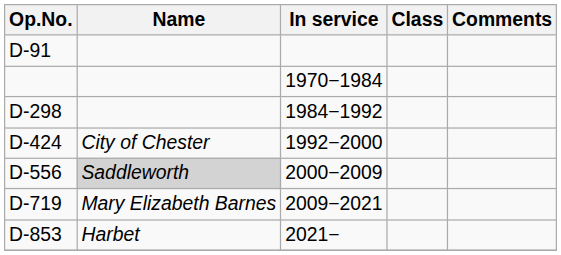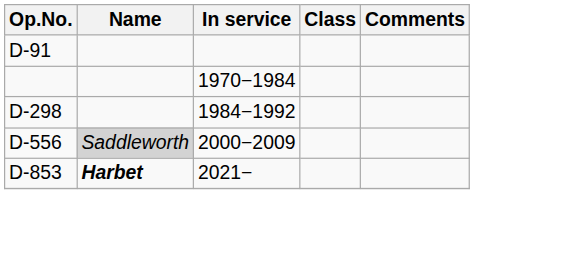- row: D-424 | City of Chester | 1992−2000
- row: D-719 | Mary Elizabeth Barnes | 2009−2021
D-853 | Name: normal -> bold
